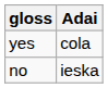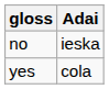rows swapped: yes <-> no
